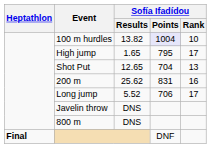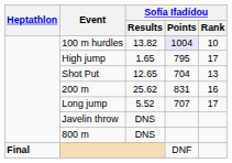Long jump | Sofía Ifadídou / Points: 706 -> 707
